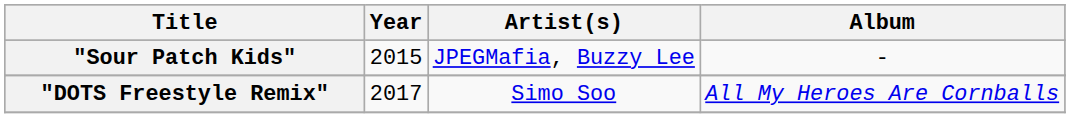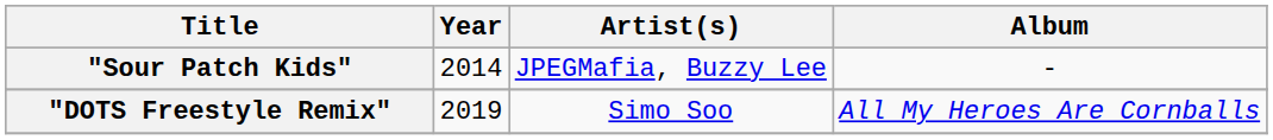"Sour Patch Kids" | Year: 2015 -> 2014
"DOTS Freestyle Remix" | Year: 2017 -> 2019
